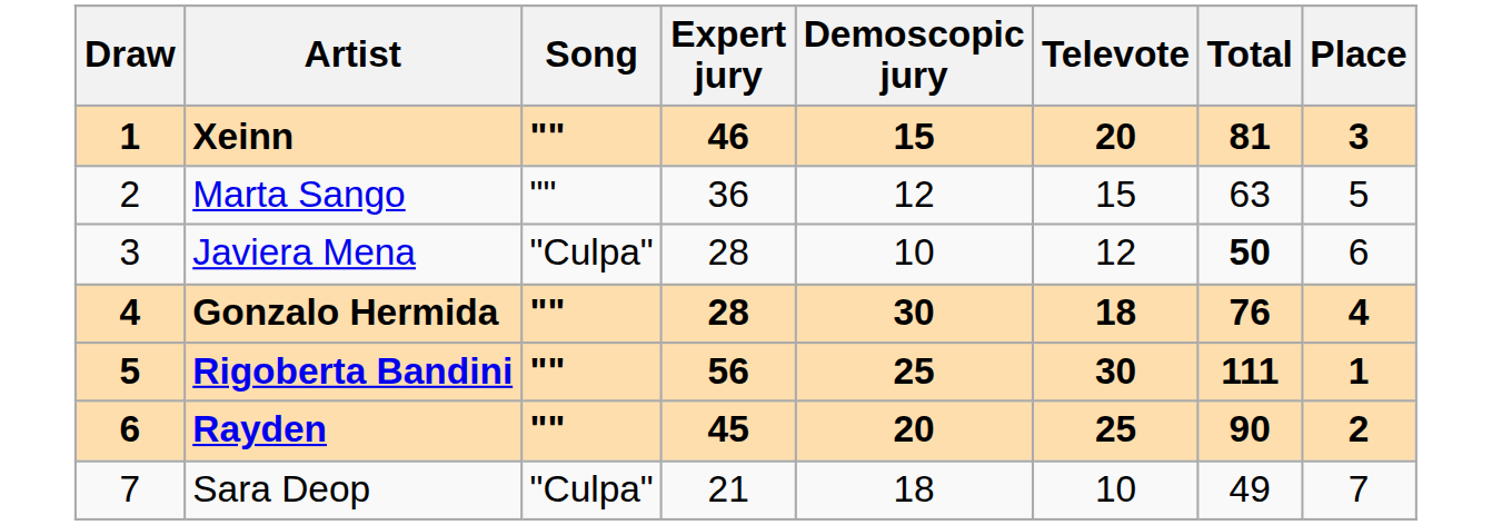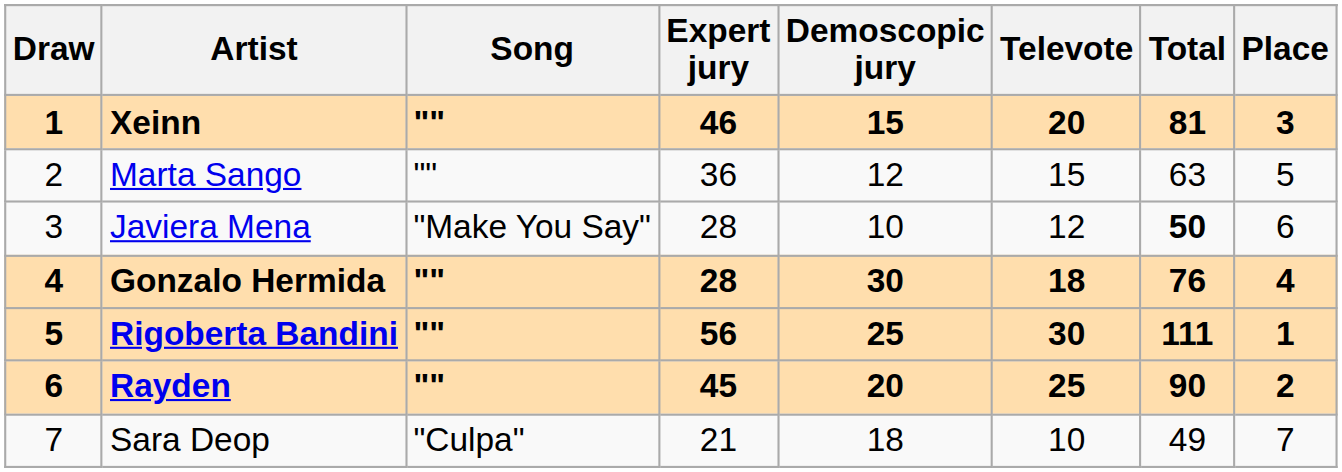Javiera Mena | Song: "Culpa" -> "Make You Say"
